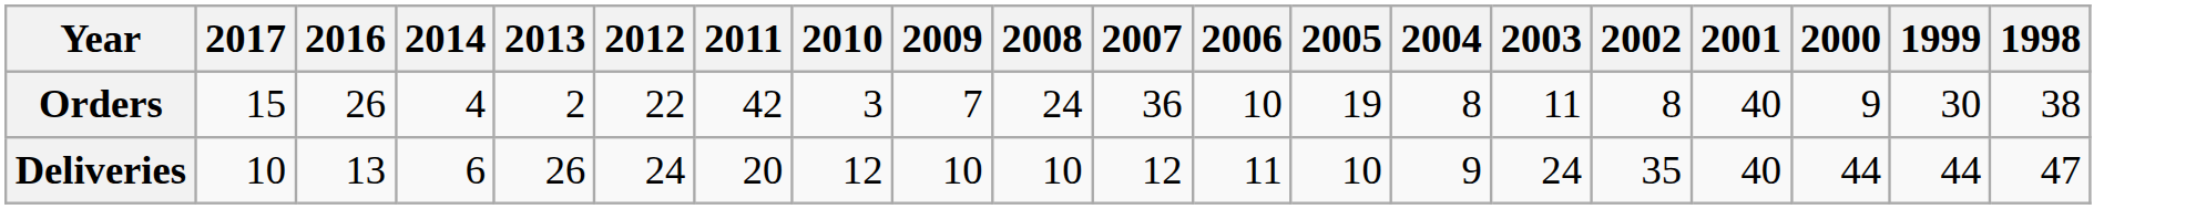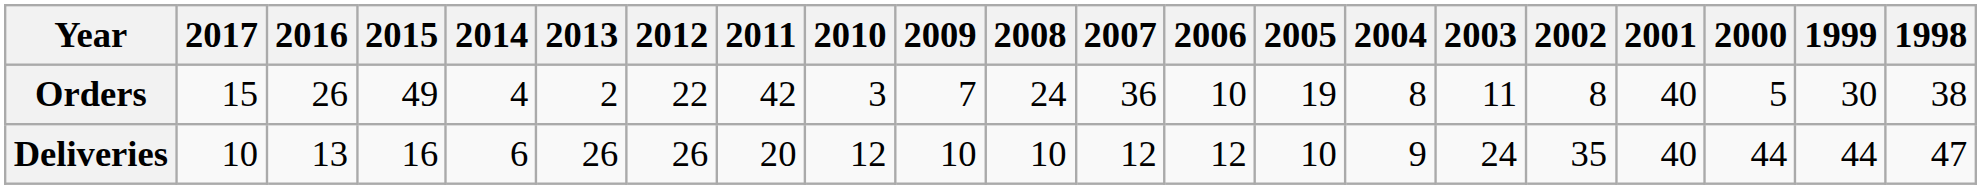+ column: 2015 | 49 | 16
Orders | 2000: 9 -> 5
Deliveries | 2012: 24 -> 26
Deliveries | 2006: 11 -> 12
